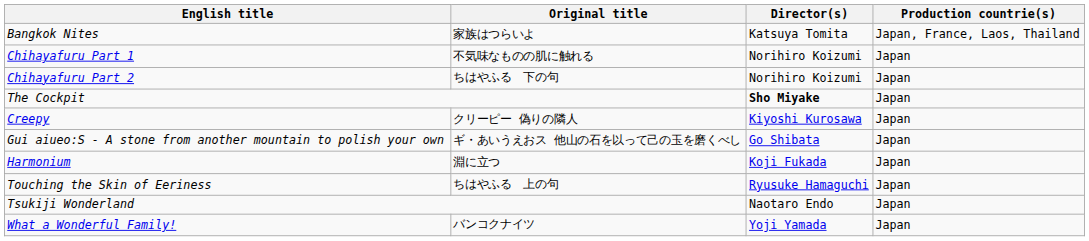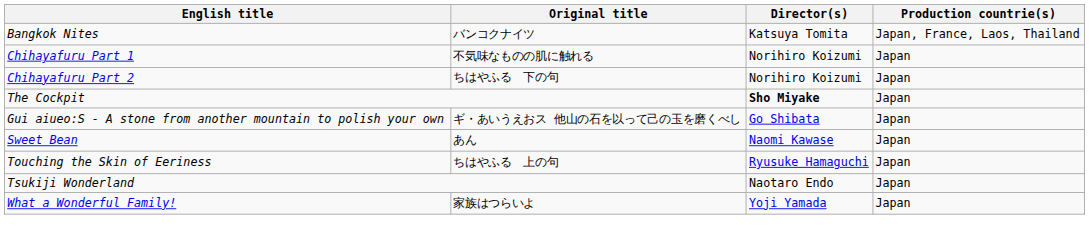Bangkok Nites | Original title: 家族はつらいよ -> バンコクナイツ
- row: Creepy | クリーピー 偽りの隣人 | Kiyoshi Kurosawa | Japan
- row: Harmonium | 淵に立つ | Koji Fukada | Japan
+ row: Sweet Bean | あん | Naomi Kawase | Japan
What a Wonderful Family! | Original title: バンコクナイツ -> 家族はつらいよ
